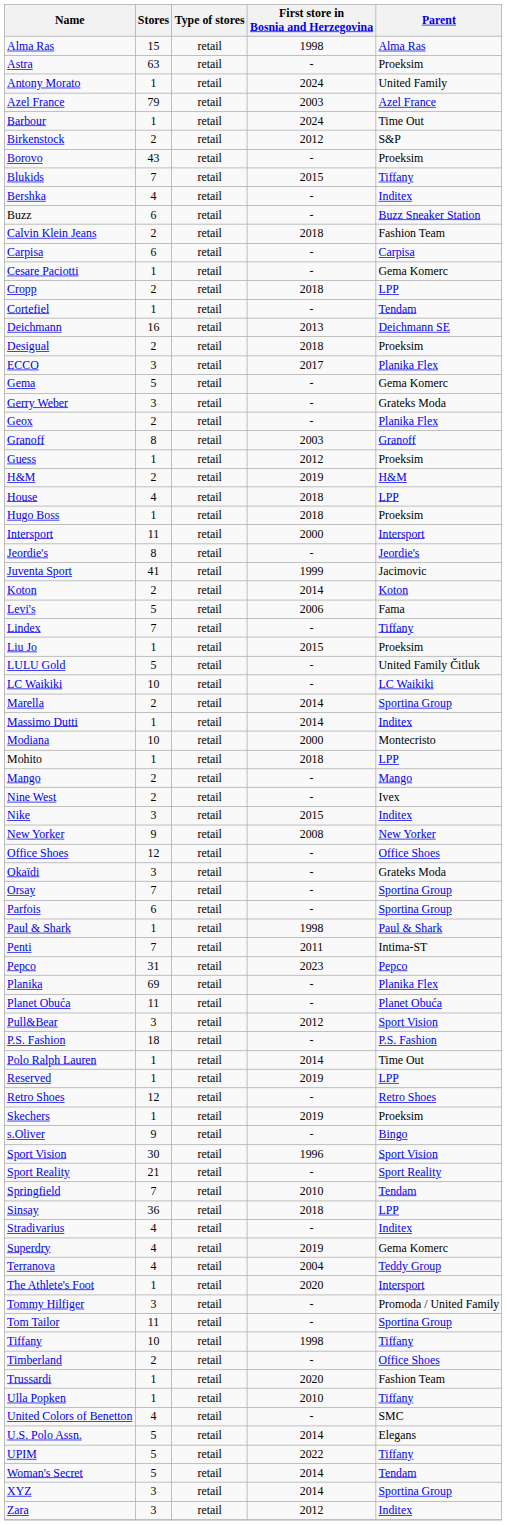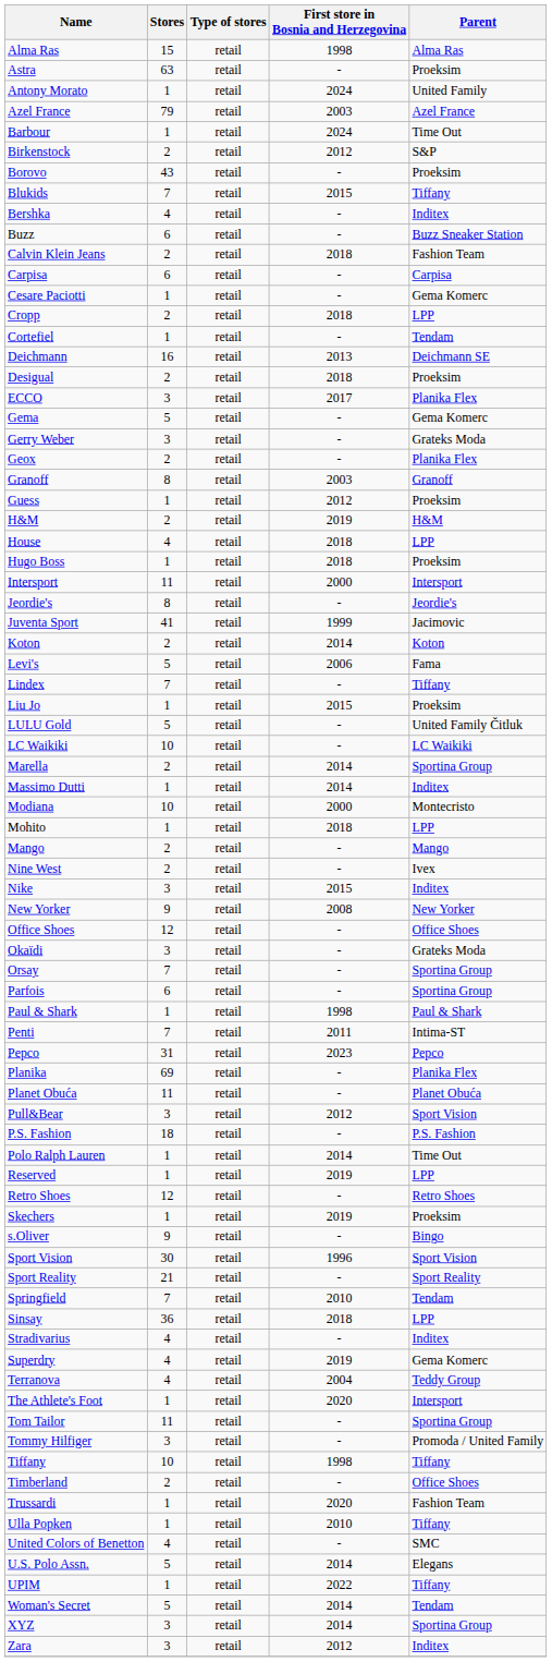rows swapped: Tom Tailor <-> Tommy Hilfiger
UPIM | Stores: 5 -> 1
